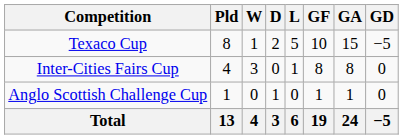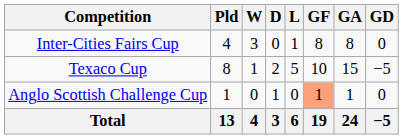rows swapped: Inter-Cities Fairs Cup <-> Texaco Cup
Anglo Scottish Challenge Cup | GF: no background -> lightsalmon background
